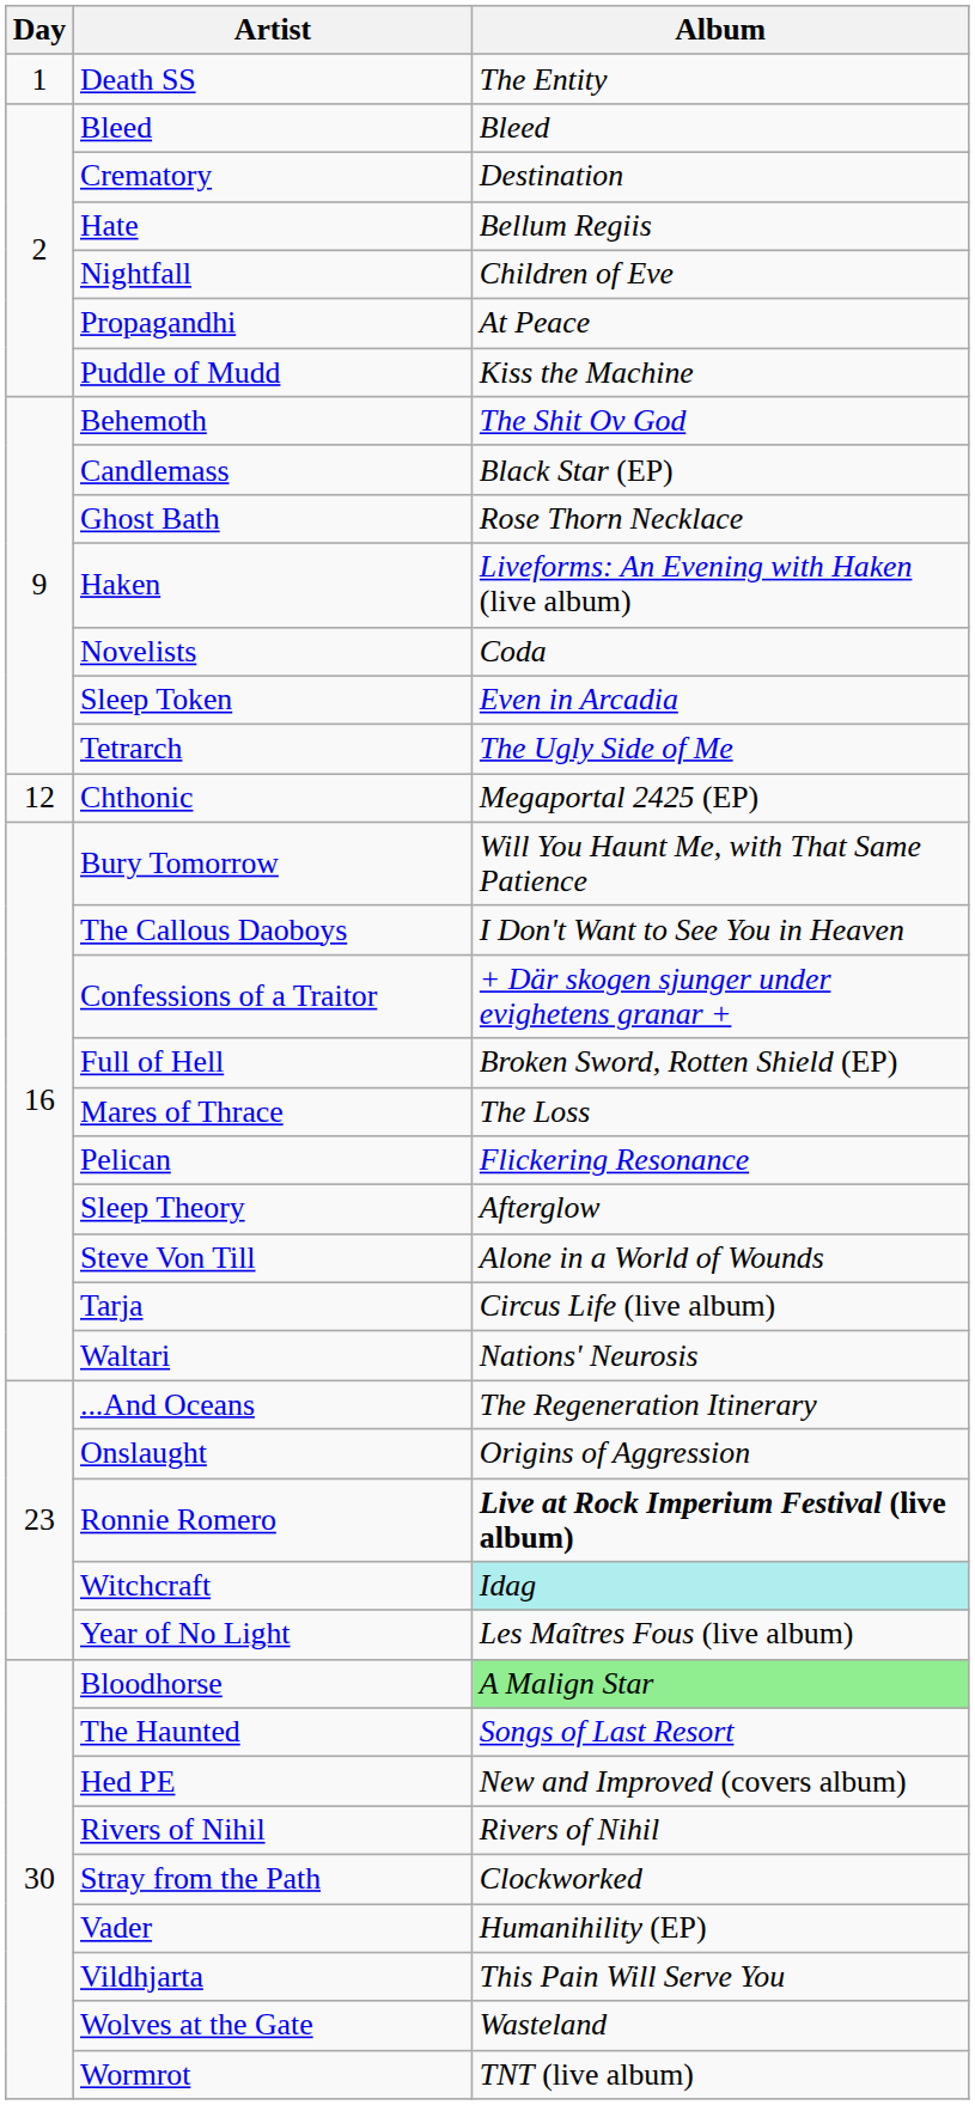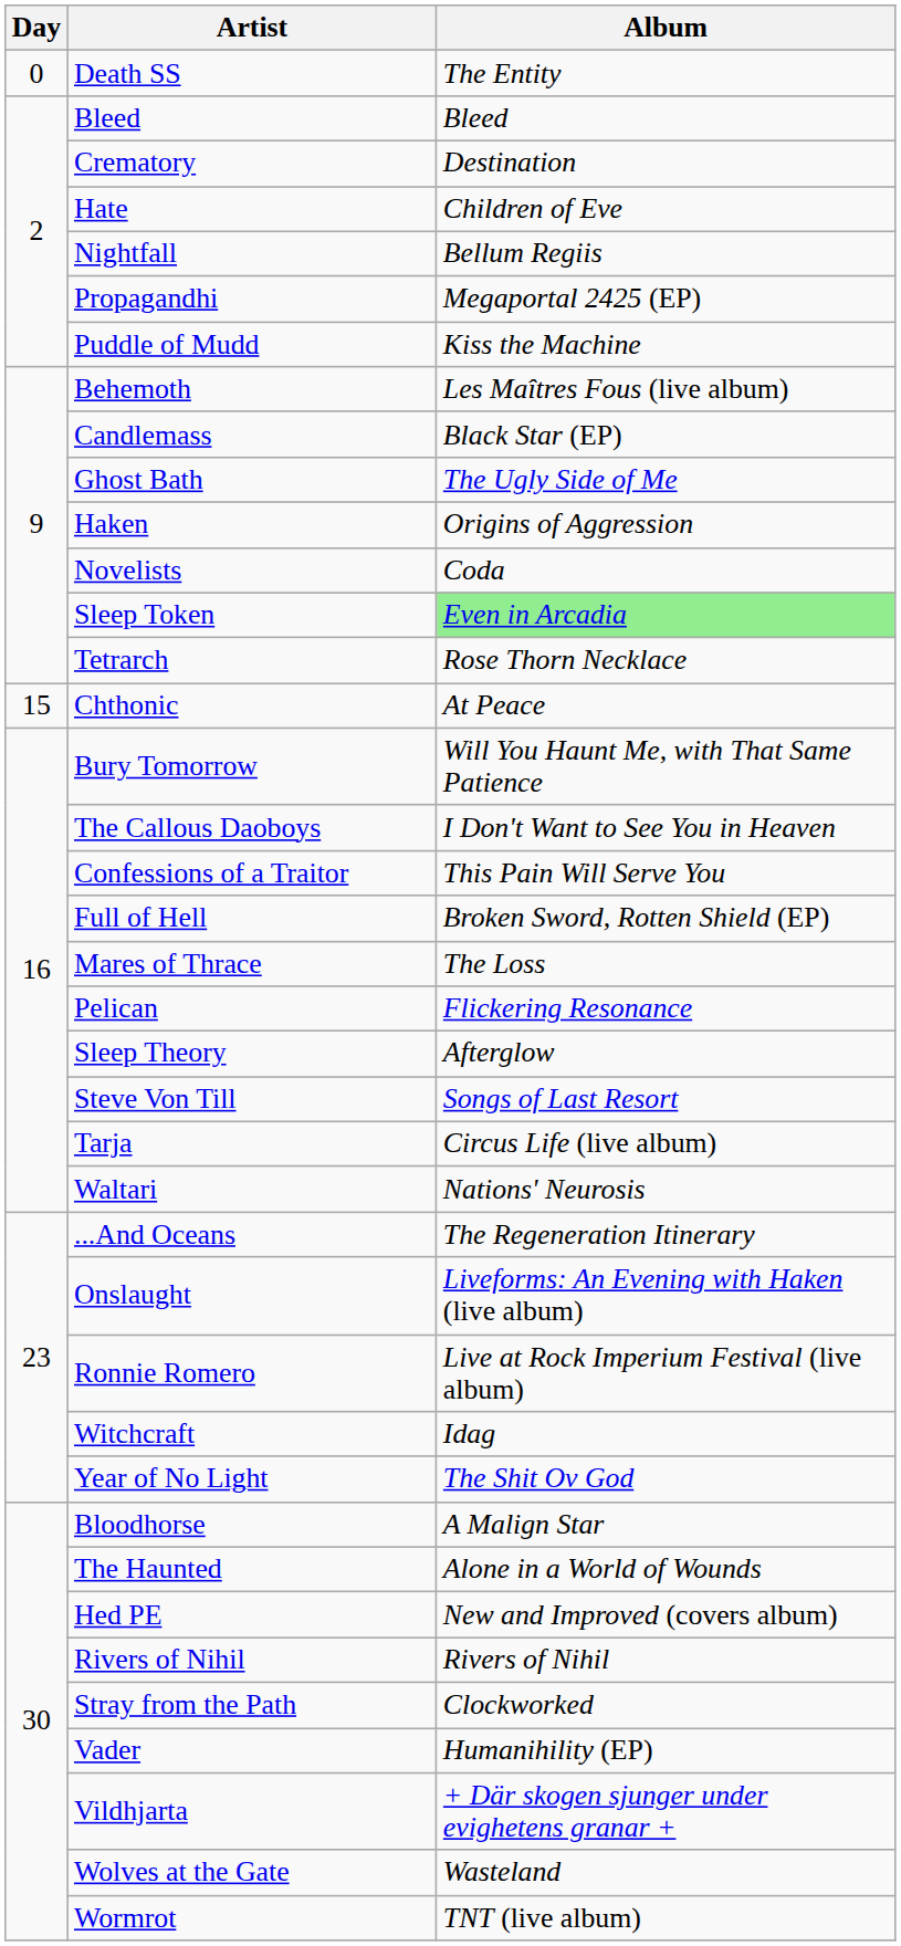Death SS | Day: 1 -> 0
Hate | Album: Bellum Regiis -> Children of Eve
Nightfall | Album: Children of Eve -> Bellum Regiis
Propagandhi | Album: At Peace -> Megaportal 2425 (EP)
Behemoth | Album: The Shit Ov God -> Les Maîtres Fous (live album)
Ghost Bath | Album: Rose Thorn Necklace -> The Ugly Side of Me
Haken | Album: Liveforms: An Evening with Haken (live album) -> Origins of Aggression
Sleep Token | Album: no background -> lightgreen background
Tetrarch | Album: The Ugly Side of Me -> Rose Thorn Necklace
Chthonic | Day: 12 -> 15
Chthonic | Album: Megaportal 2425 (EP) -> At Peace
Confessions of a Traitor | Album: + Där skogen sjunger under evighetens granar + -> This Pain Will Serve You
Steve Von Till | Album: Alone in a World of Wounds -> Songs of Last Resort
Onslaught | Album: Origins of Aggression -> Liveforms: An Evening with Haken (live album)
Ronnie Romero | Album: bold -> normal
Witchcraft | Album: paleturquoise background -> no background
Year of No Light | Album: Les Maîtres Fous (live album) -> The Shit Ov God
Bloodhorse | Album: lightgreen background -> no background
The Haunted | Album: Songs of Last Resort -> Alone in a World of Wounds
Vildhjarta | Album: This Pain Will Serve You -> + Där skogen sjunger under evighetens granar +
